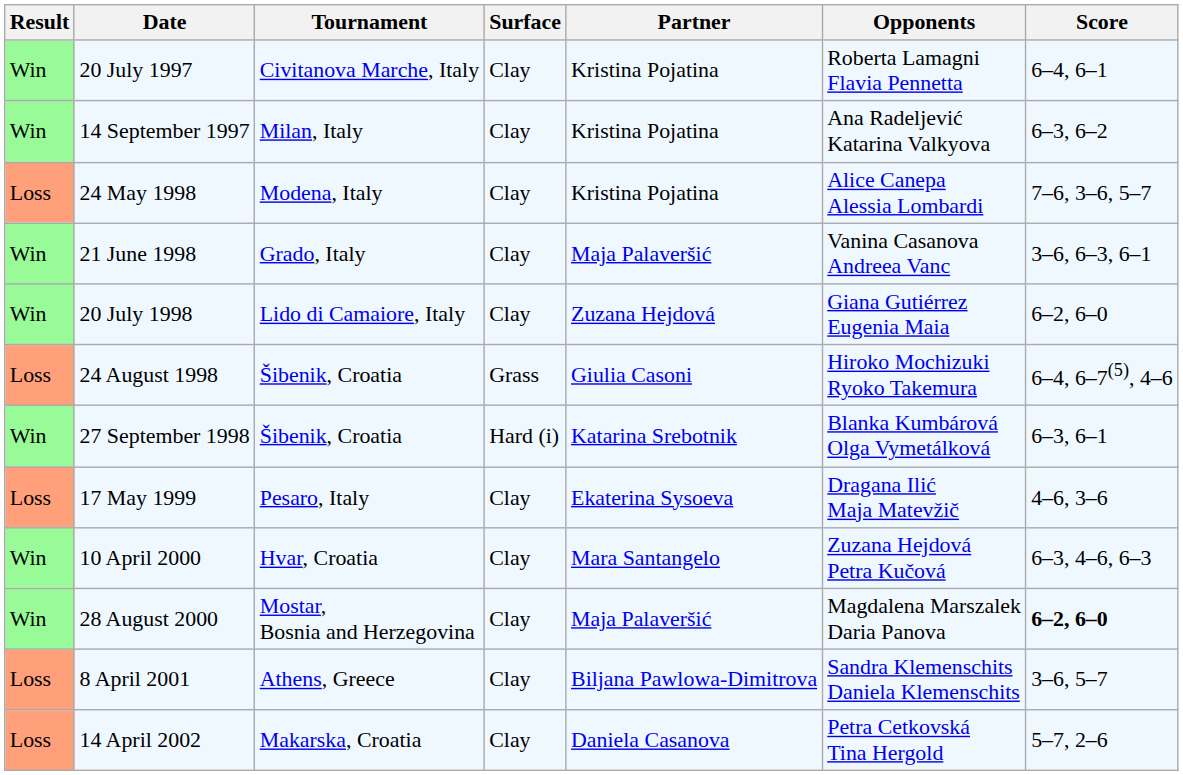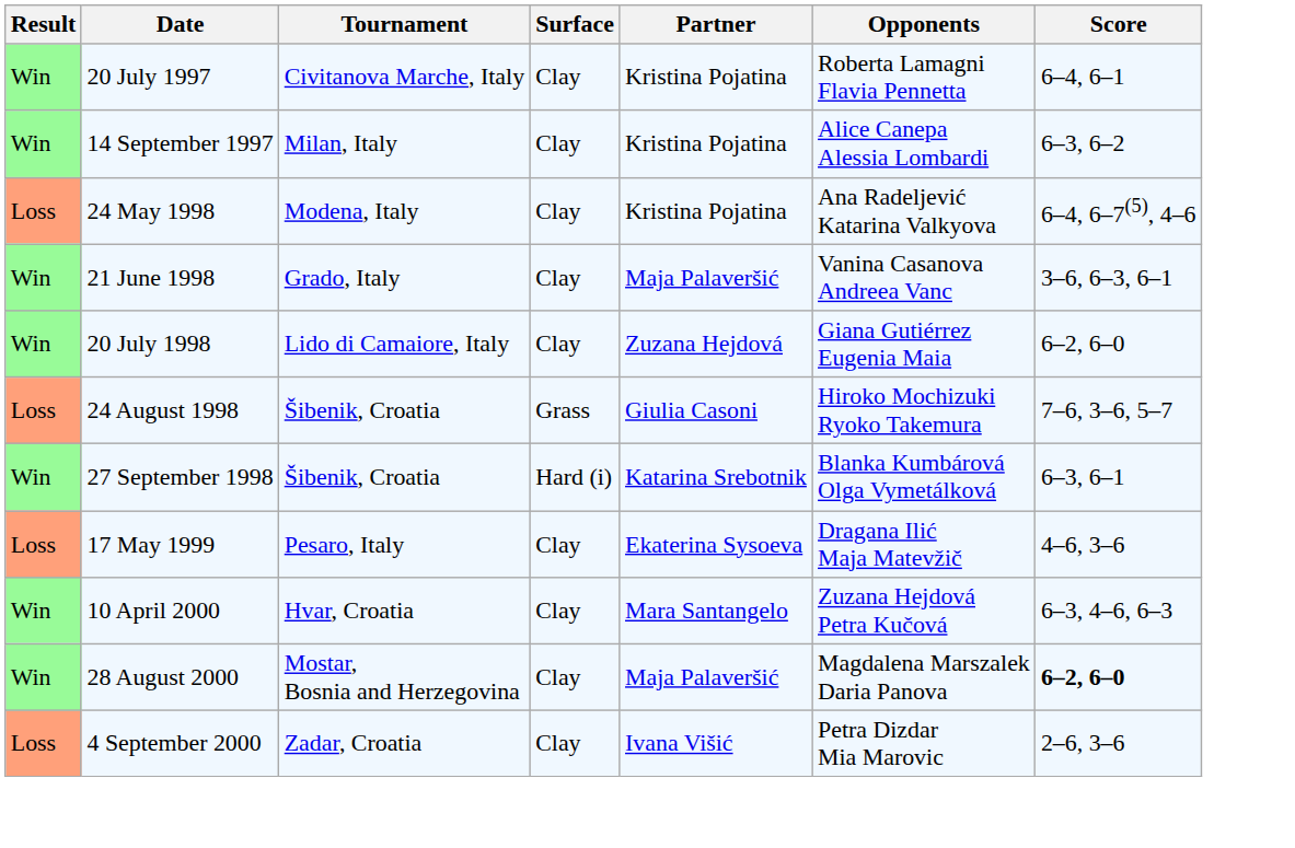14 September 1997 | Opponents: Ana Radeljević Katarina Valkyova -> Alice Canepa Alessia Lombardi
24 May 1998 | Opponents: Alice Canepa Alessia Lombardi -> Ana Radeljević Katarina Valkyova
24 May 1998 | Score: 7–6, 3–6, 5–7 -> 6–4, 6–7(5), 4–6
24 August 1998 | Score: 6–4, 6–7(5), 4–6 -> 7–6, 3–6, 5–7
+ row: Loss | 4 September 2000 | Zadar, Croatia | Clay | Ivana Višić | Petra Dizdar Mia Marovic | 2–6, 3–6
- row: Loss | 8 April 2001 | Athens, Greece | Clay | Biljana Pawlowa-Dimitrova | Sandra Klemenschits Daniela Klemenschits | 3–6, 5–7
- row: Loss | 14 April 2002 | Makarska, Croatia | Clay | Daniela Casanova | Petra Cetkovská Tina Hergold | 5–7, 2–6
